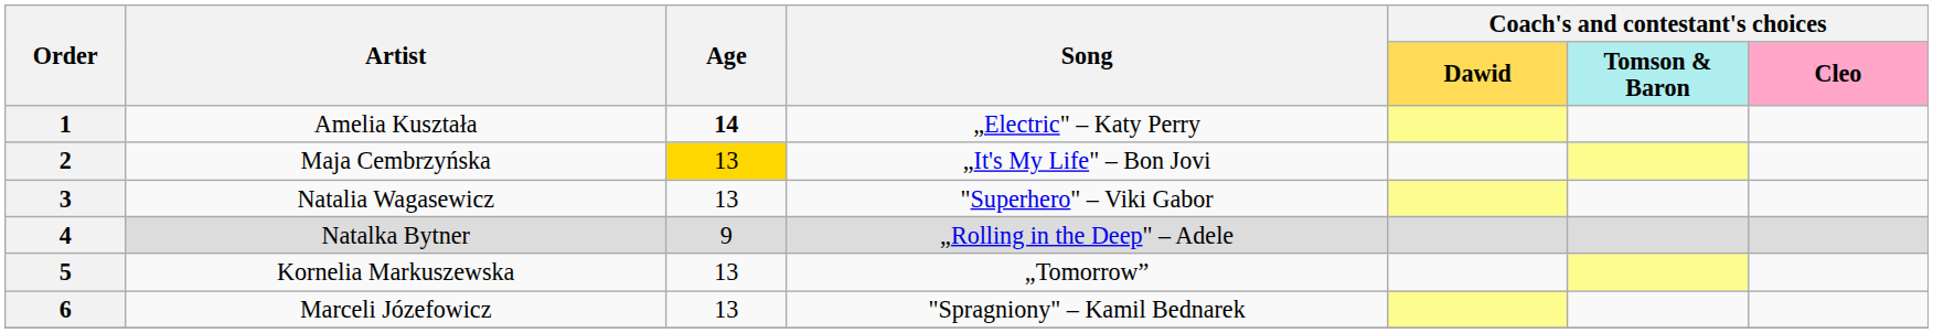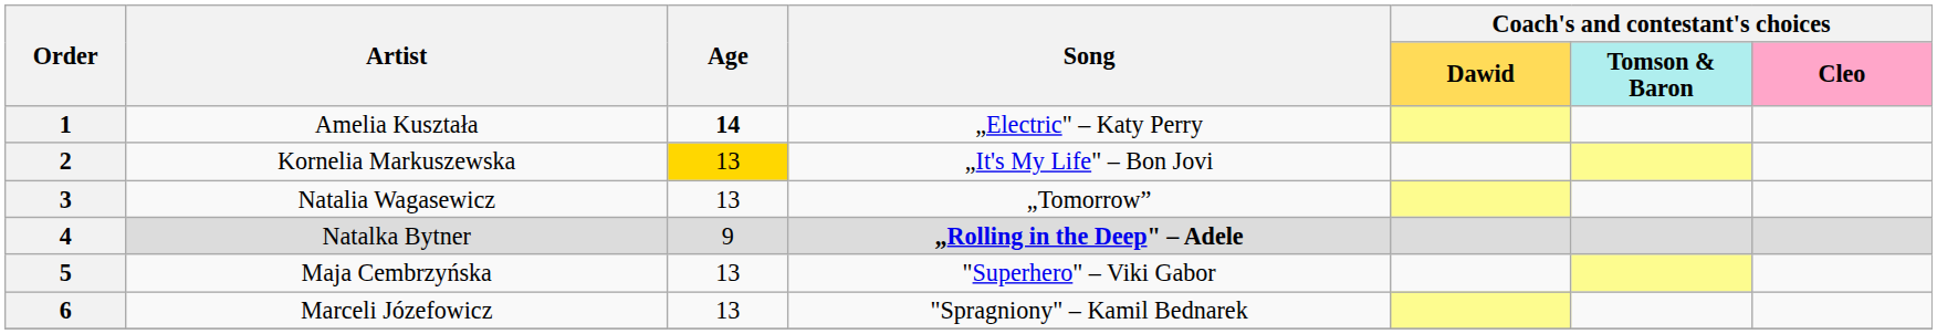2 | Artist: Maja Cembrzyńska -> Kornelia Markuszewska
3 | Song: "Superhero" – Viki Gabor -> „Tomorrow”
4 | Song: normal -> bold
5 | Artist: Kornelia Markuszewska -> Maja Cembrzyńska
5 | Song: „Tomorrow” -> "Superhero" – Viki Gabor
